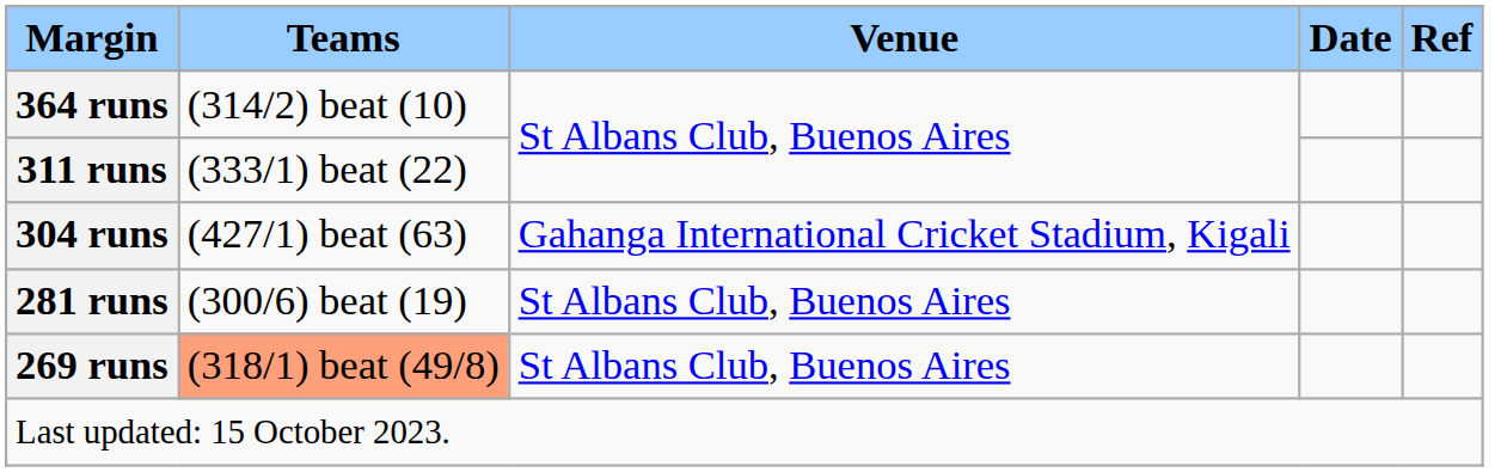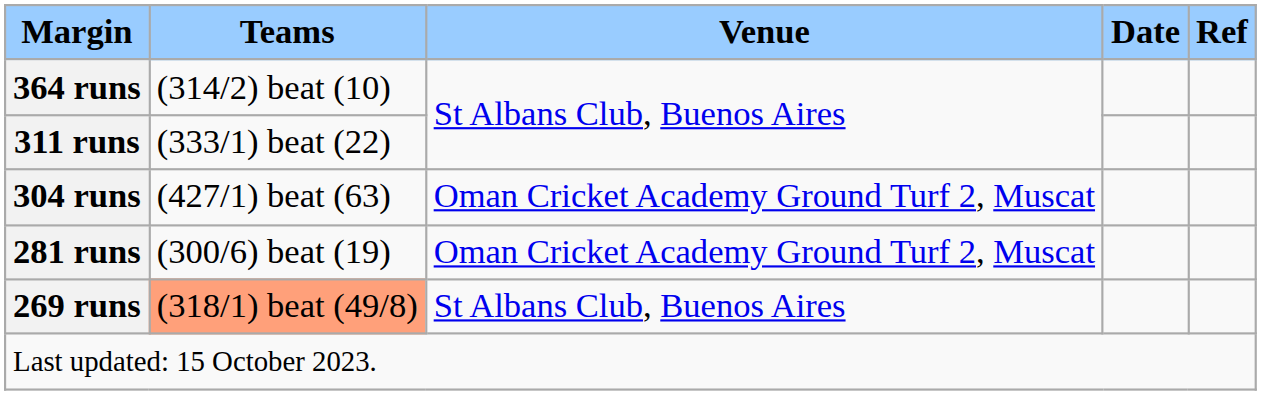304 runs | Venue: Gahanga International Cricket Stadium, Kigali -> Oman Cricket Academy Ground Turf 2, Muscat
281 runs | Venue: St Albans Club, Buenos Aires -> Oman Cricket Academy Ground Turf 2, Muscat
